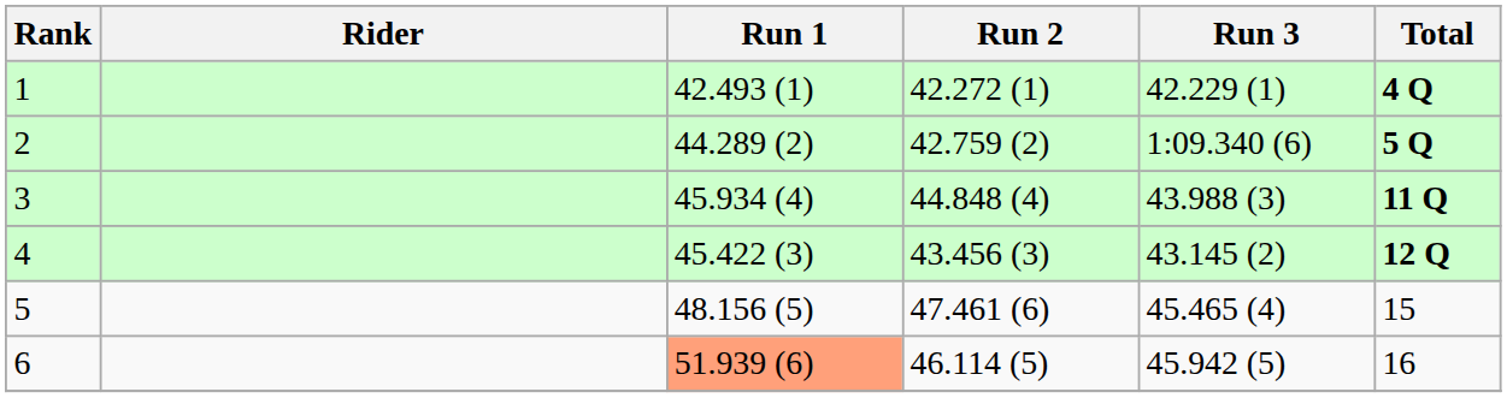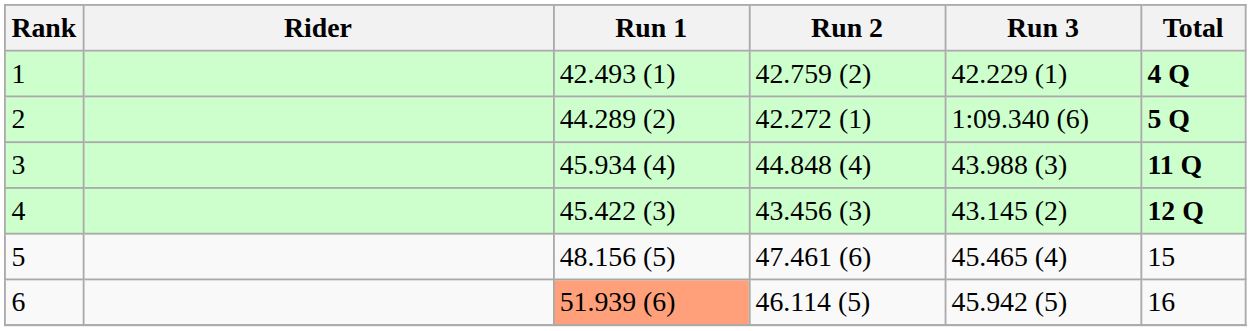1 | Run 2: 42.272 (1) -> 42.759 (2)
2 | Run 2: 42.759 (2) -> 42.272 (1)
